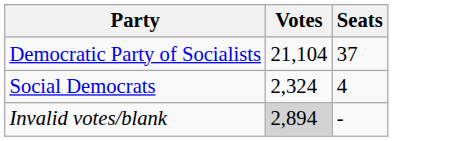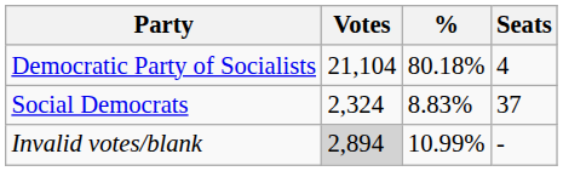+ column: % | 80.18% | 8.83% | 10.99%
Democratic Party of Socialists | Seats: 37 -> 4
Social Democrats | Seats: 4 -> 37
